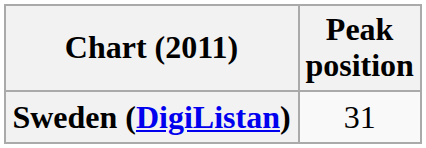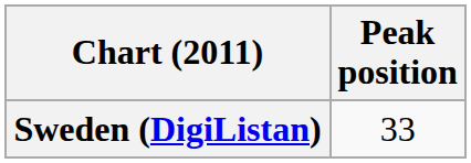Sweden (DigiListan) | Peak position: 31 -> 33
